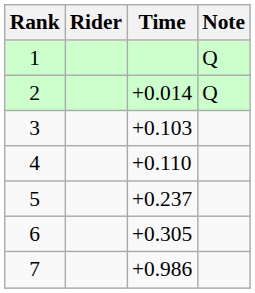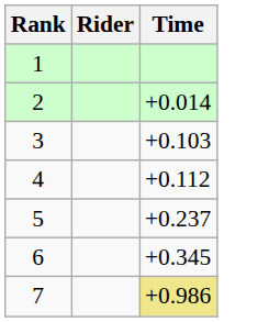- column: Note | Q | Q
4 | Time: +0.110 -> +0.112
6 | Time: +0.305 -> +0.345
7 | Time: no background -> khaki background
